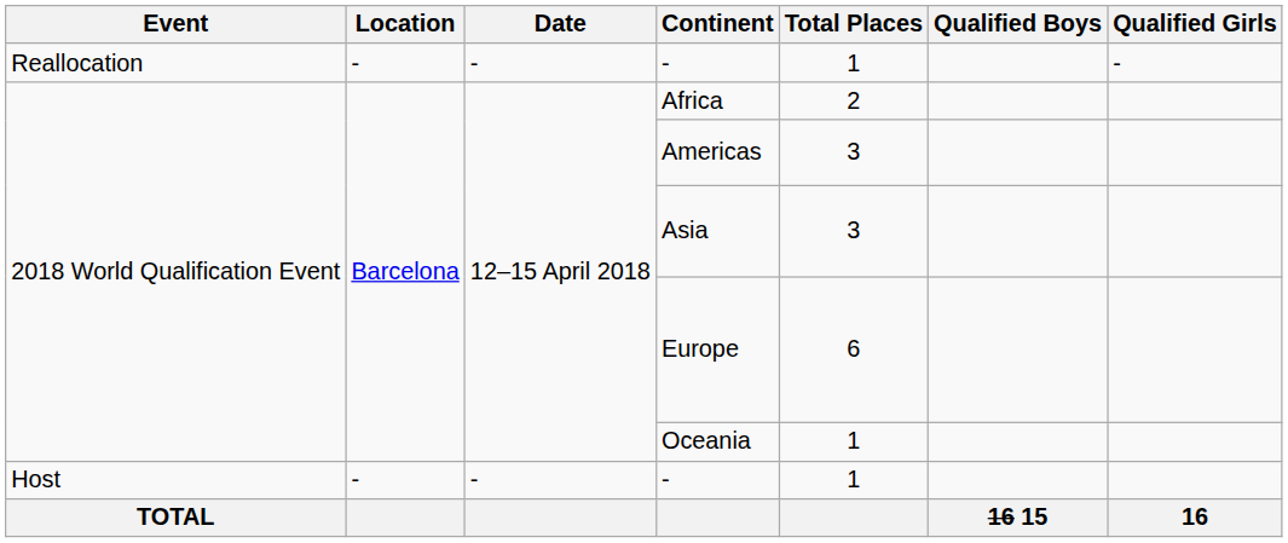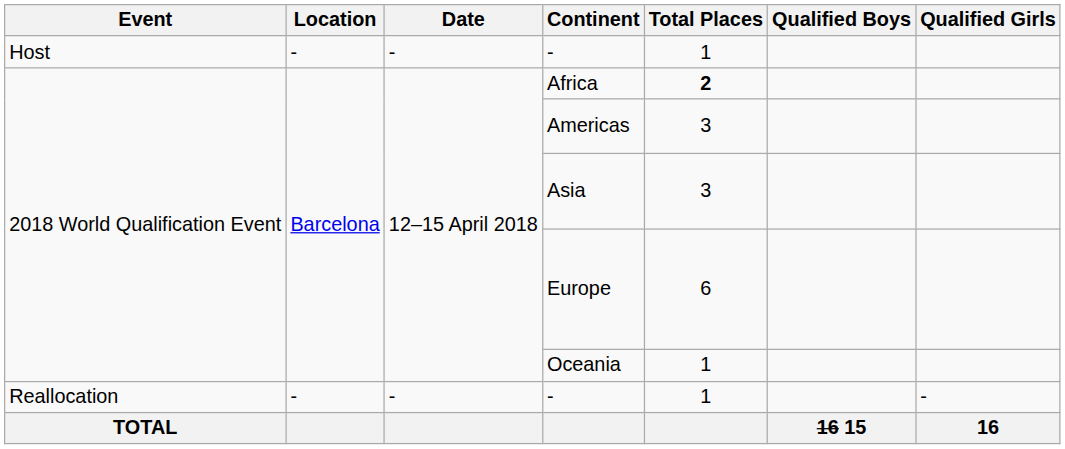rows swapped: Host / - <-> Reallocation / -
Africa | Total Places: normal -> bold
